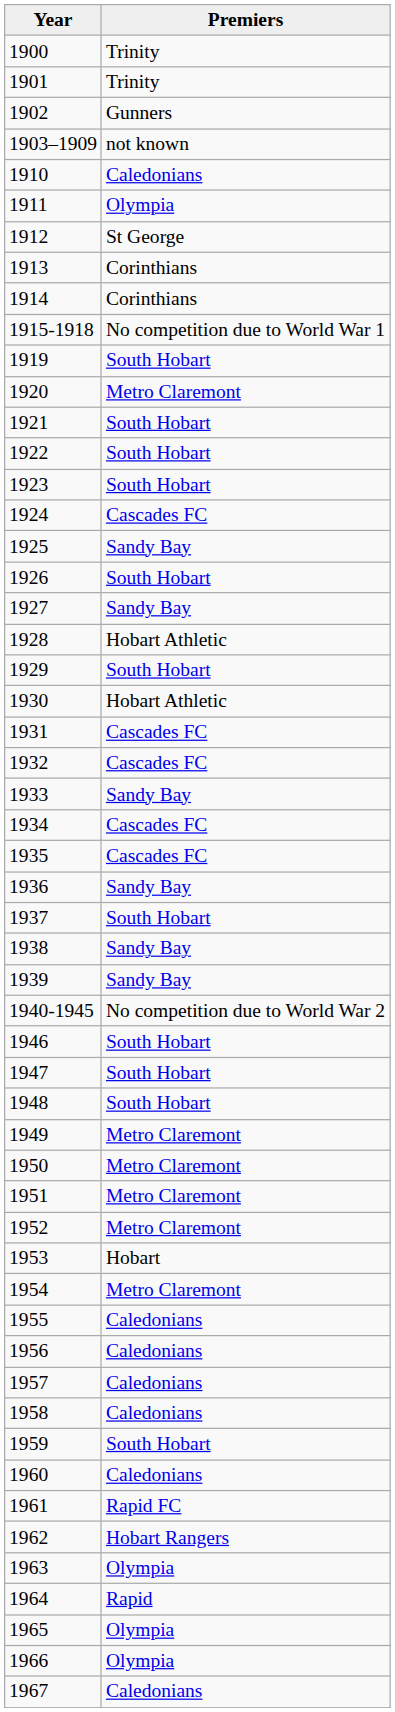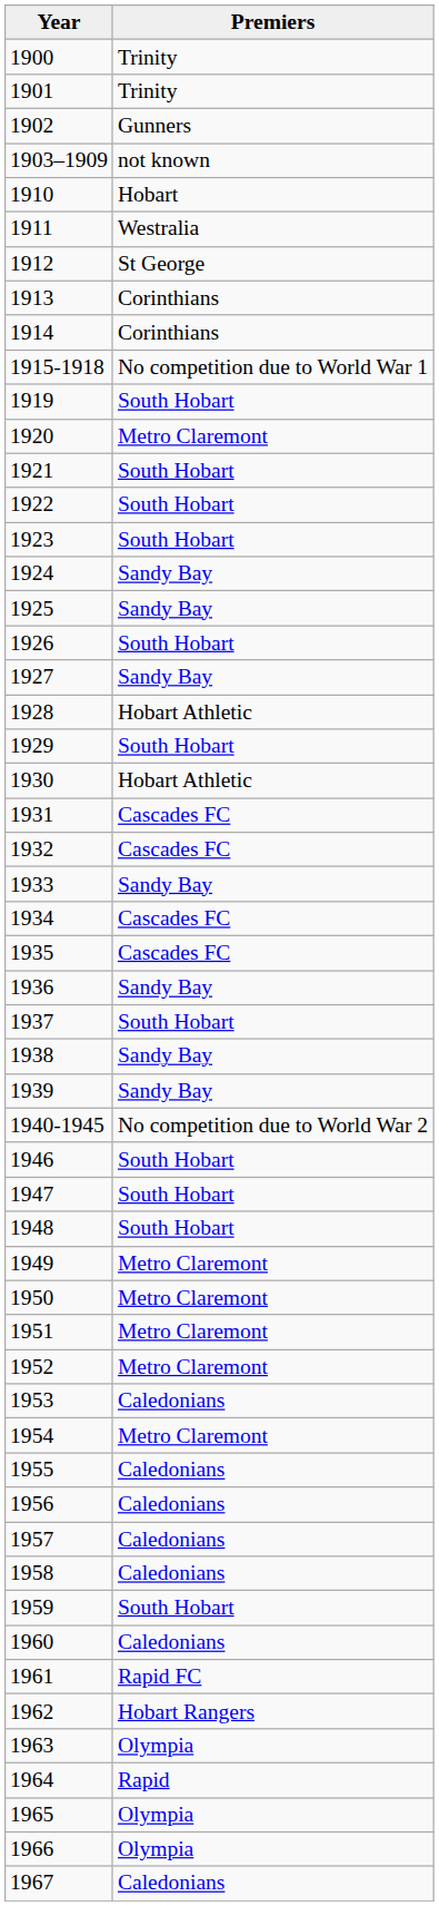1910 | Premiers: Caledonians -> Hobart
1911 | Premiers: Olympia -> Westralia
1924 | Premiers: Cascades FC -> Sandy Bay
1953 | Premiers: Hobart -> Caledonians
